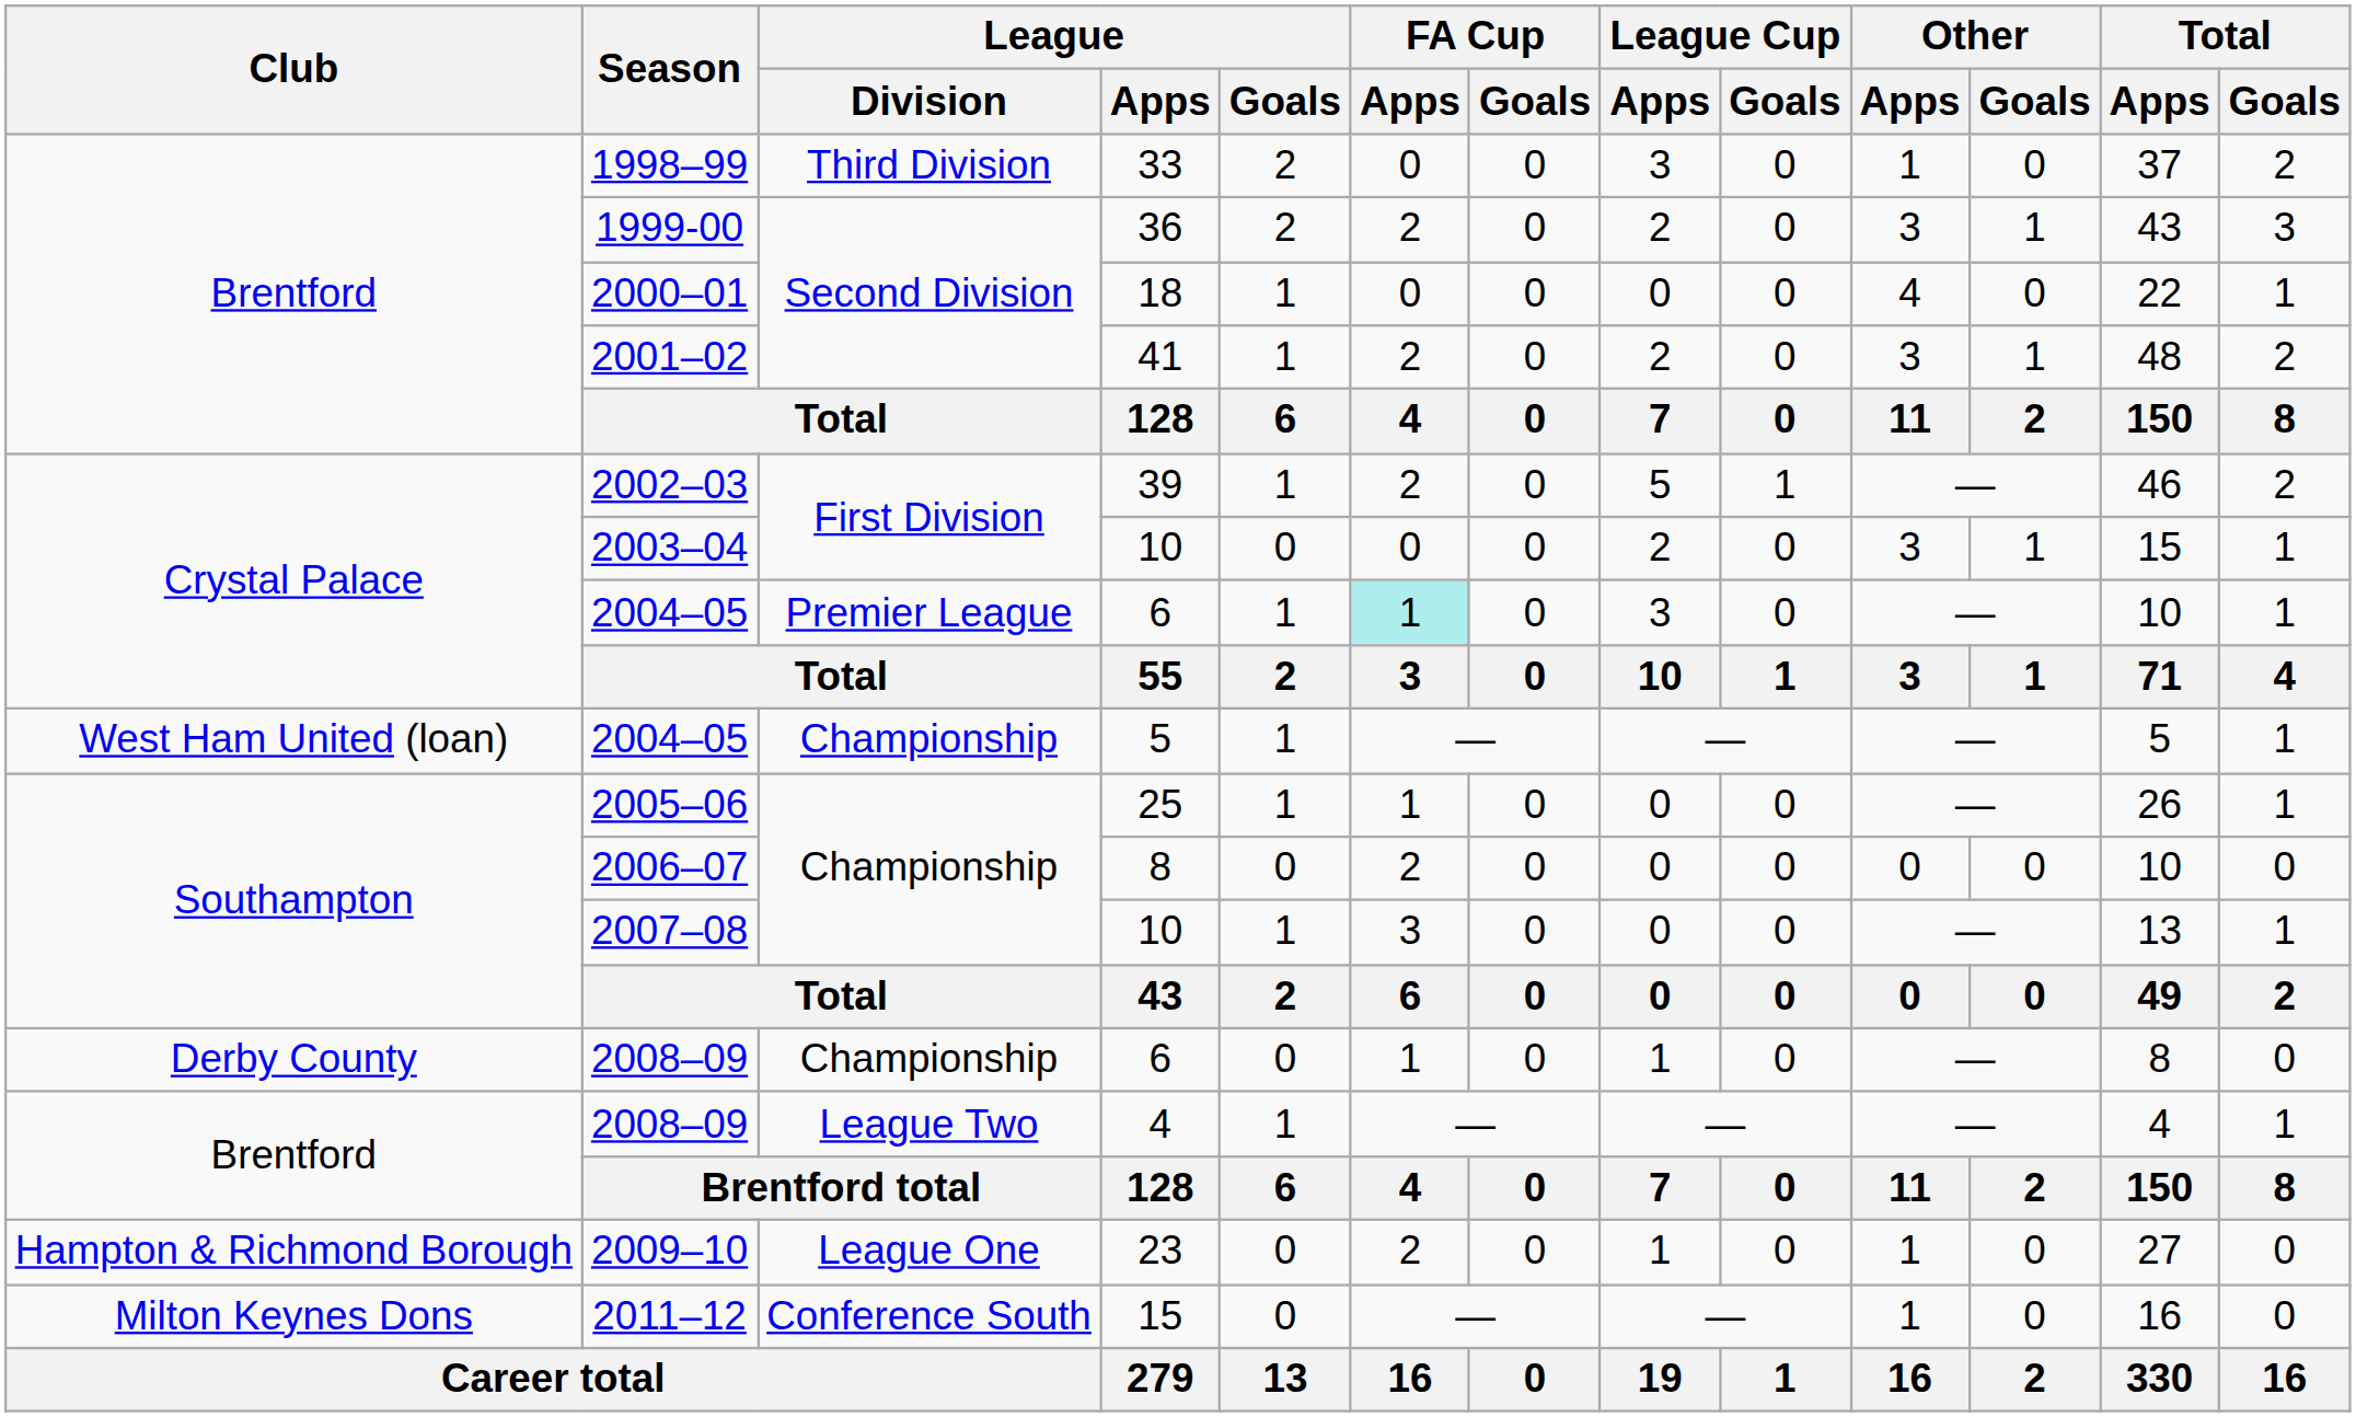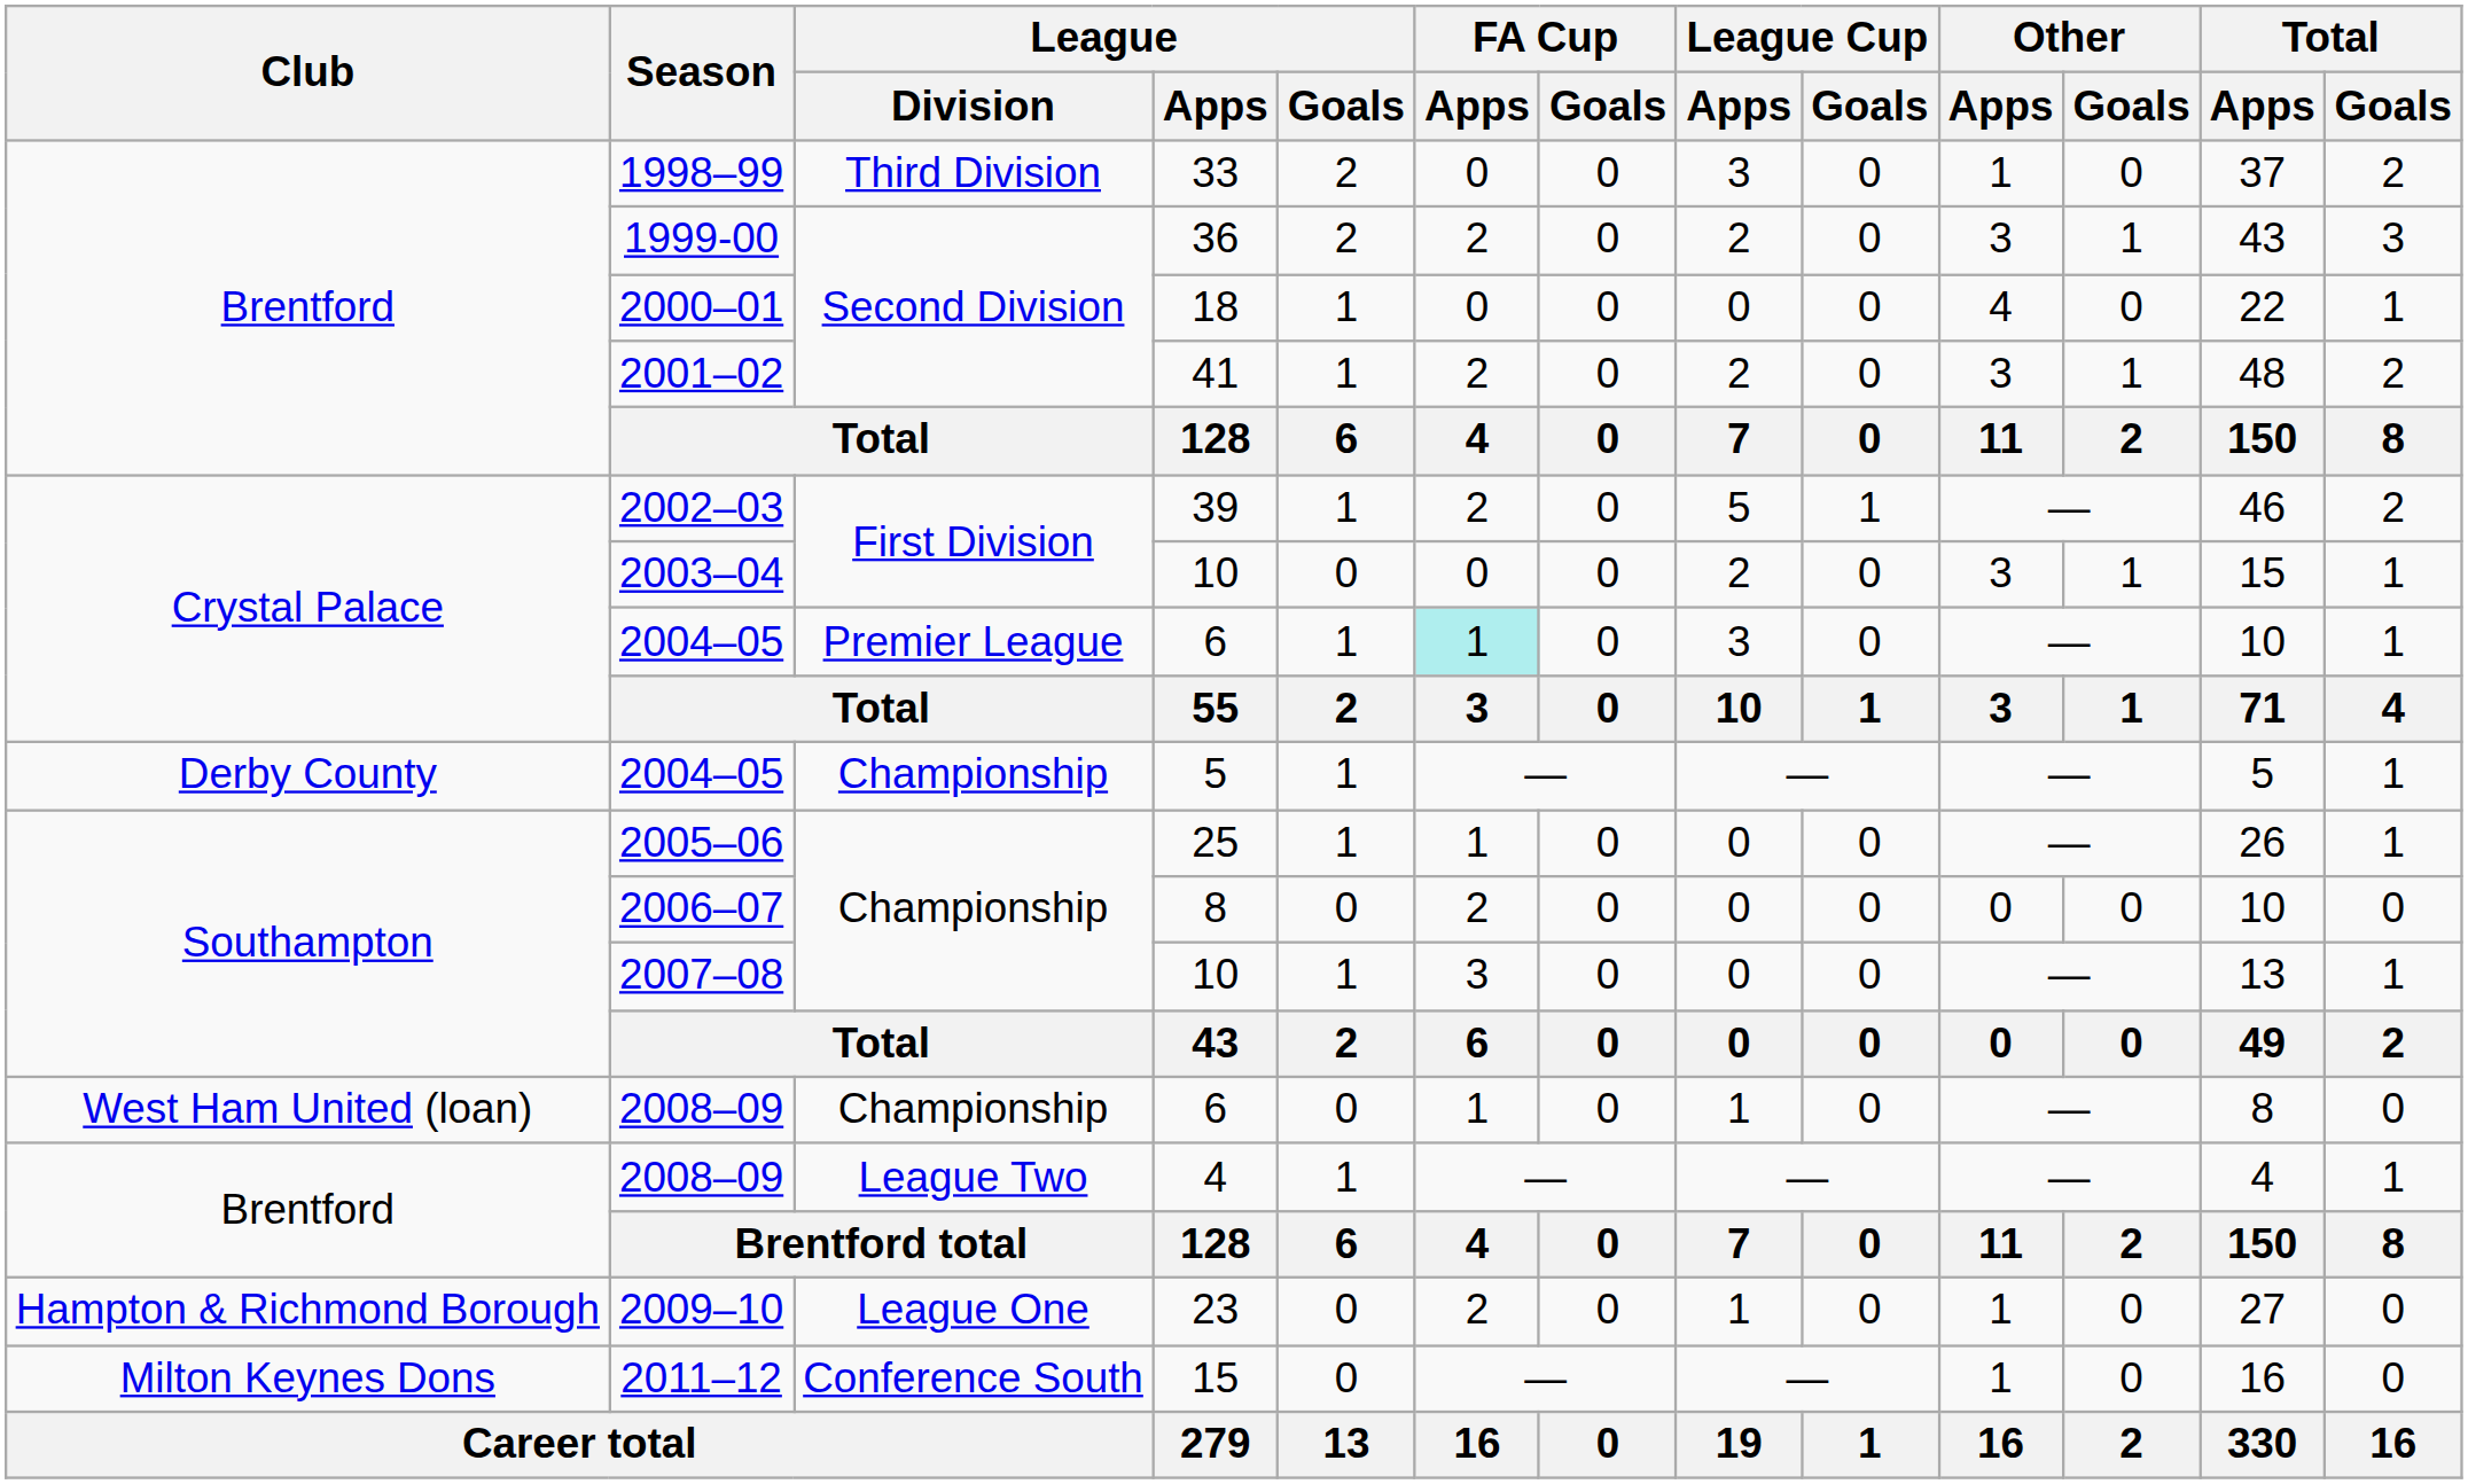2004–05 / 5 | Club: West Ham United (loan) -> Derby County
2008–09 / 6 | Club: Derby County -> West Ham United (loan)
